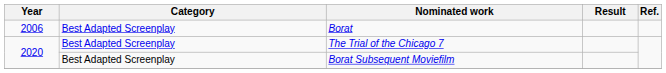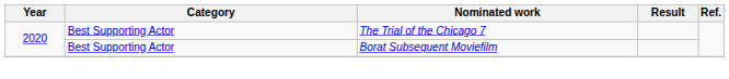- row: 2006 | Best Adapted Screenplay | Borat
The Trial of the Chicago 7 | Category: Best Adapted Screenplay -> Best Supporting Actor
Borat Subsequent Moviefilm | Category: Best Adapted Screenplay -> Best Supporting Actor
